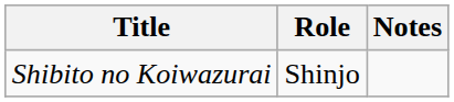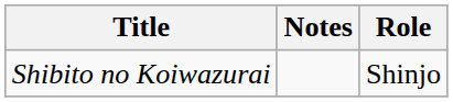columns swapped: Role <-> Notes
